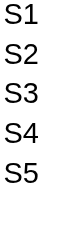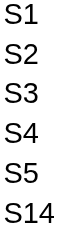+ row: S14
